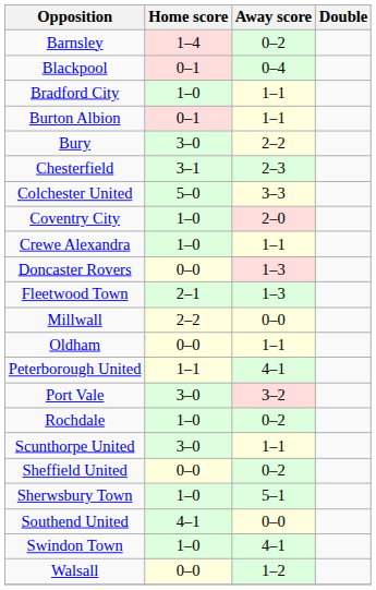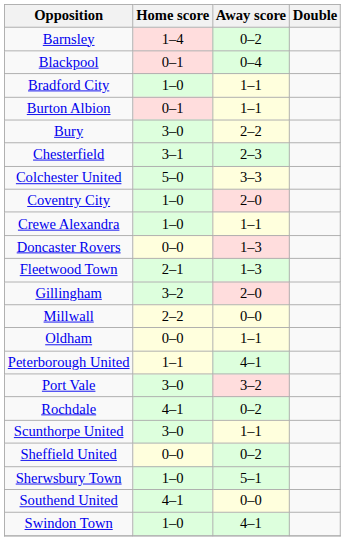+ row: Gillingham | 3–2 | 2–0
Rochdale | Home score: 1–0 -> 4–1
- row: Walsall | 0–0 | 1–2
